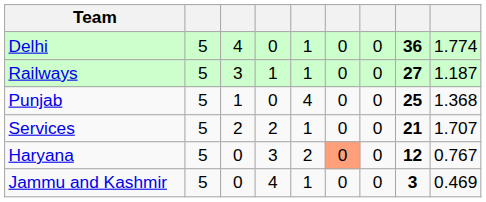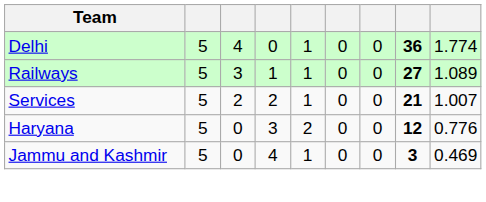Railways | column 9: 1.187 -> 1.089
- row: Punjab | 5 | 1 | 0 | 4 | 0 | 0 | 25 | 1.368
Services | column 9: 1.707 -> 1.007
Haryana | column 6: lightsalmon background -> no background
Haryana | column 9: 0.767 -> 0.776
